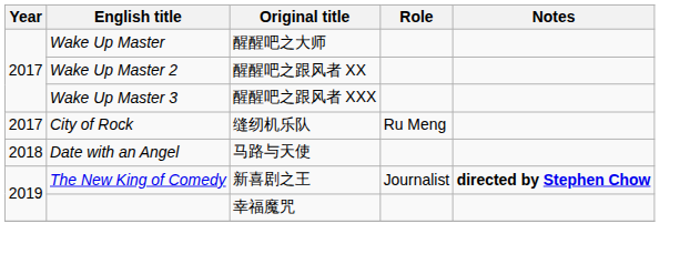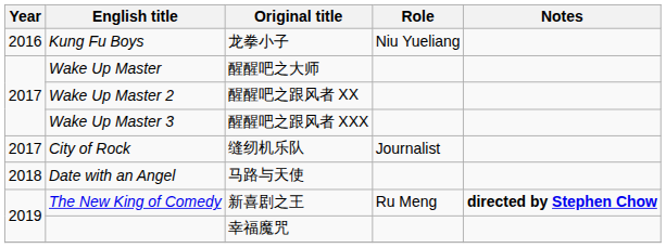+ row: 2016 | Kung Fu Boys | 龙拳小子 | Niu Yueliang
City of Rock | Role: Ru Meng -> Journalist
The New King of Comedy | Role: Journalist -> Ru Meng
